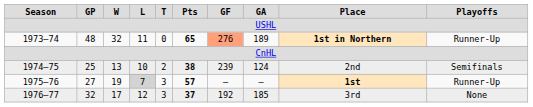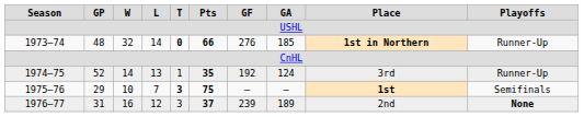1973–74 | column 4: 11 -> 14
1973–74 | column 5: normal -> bold
1973–74 | column 6: 65 -> 66
1973–74 | column 7: lightsalmon background -> no background
1973–74 | column 8: 189 -> 185
1974–75 | column 2: 25 -> 52
1974–75 | column 3: 13 -> 14
1974–75 | column 4: 10 -> 13
1974–75 | column 5: 2 -> 1
1974–75 | column 6: 38 -> 35
1974–75 | column 7: 239 -> 192
1974–75 | column 9: 2nd -> 3rd
1974–75 | column 10: Semifinals -> Runner-Up
1975–76 | column 2: 27 -> 29
1975–76 | column 3: 19 -> 10
1975–76 | column 4: lightgrey background -> no background
1975–76 | column 5: normal -> bold
1975–76 | column 6: 57 -> 75
1975–76 | column 10: Runner-Up -> Semifinals
1976–77 | column 2: 32 -> 31
1976–77 | column 3: 17 -> 16
1976–77 | column 7: 192 -> 239
1976–77 | column 8: 185 -> 189
1976–77 | column 9: 3rd -> 2nd
1976–77 | column 10: normal -> bold
